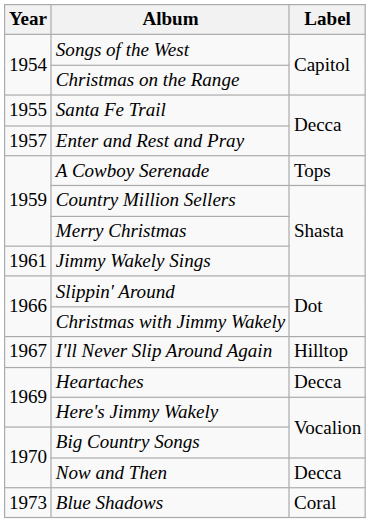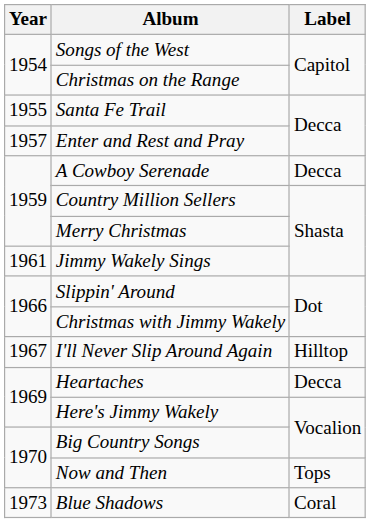A Cowboy Serenade | Label: Tops -> Decca
Now and Then | Label: Decca -> Tops
